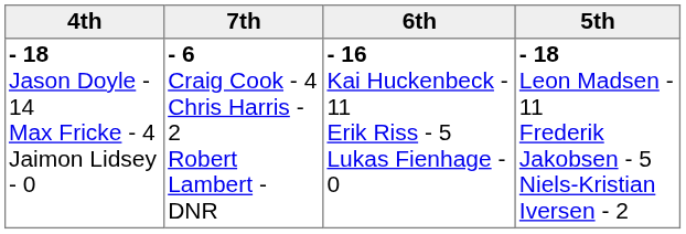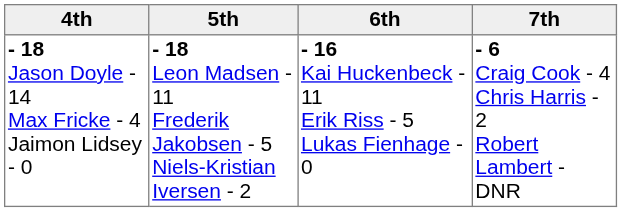columns swapped: 5th <-> 7th
